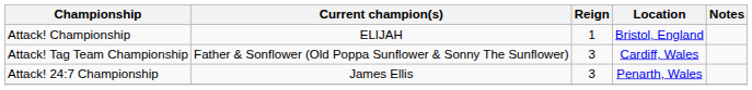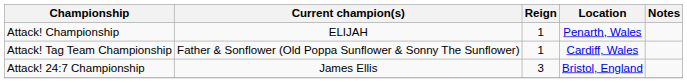Attack! Championship | Location: Bristol, England -> Penarth, Wales
Attack! Tag Team Championship | Reign: 3 -> 1
Attack! 24:7 Championship | Location: Penarth, Wales -> Bristol, England
